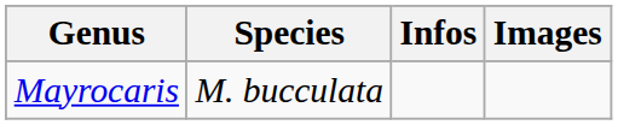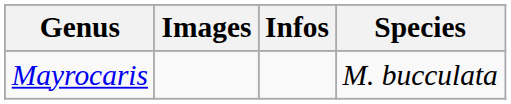columns swapped: Species <-> Images
